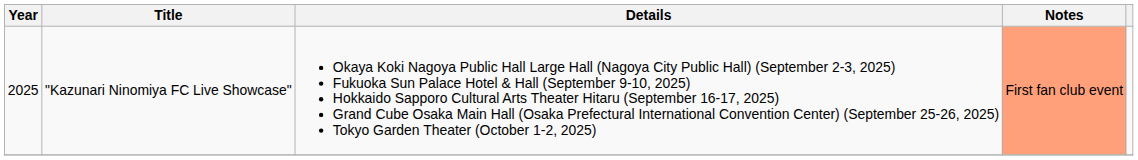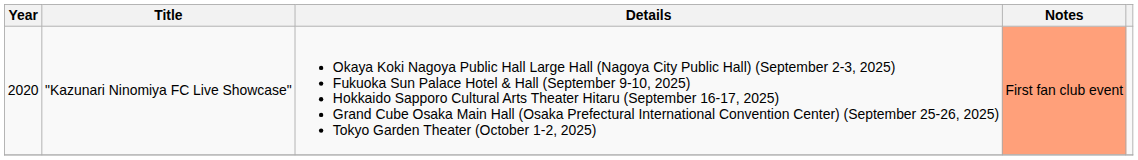"Kazunari Ninomiya FC Live Showcase" | Year: 2025 -> 2020
